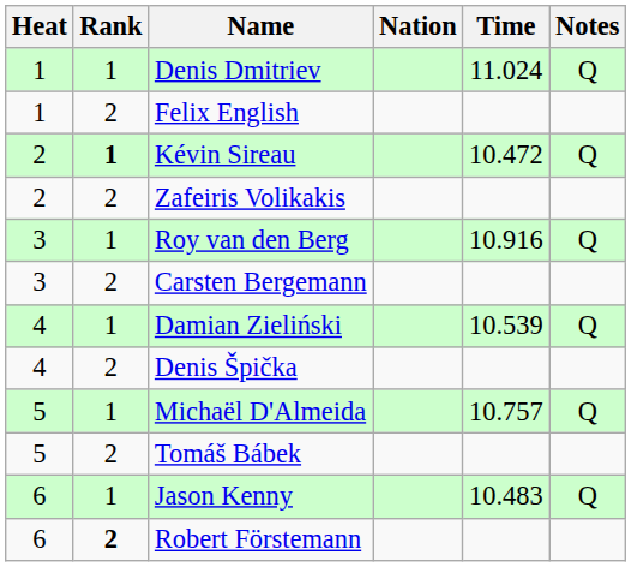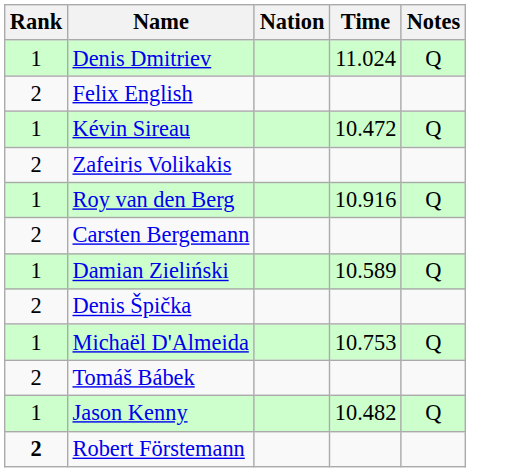- column: Heat | 1 | 1 | 2 | 2 | 3 | 3 | 4 | 4 | 5 | 5 | 6 | 6
Kévin Sireau | Rank: bold -> normal
Damian Zieliński | Time: 10.539 -> 10.589
Michaël D'Almeida | Time: 10.757 -> 10.753
Jason Kenny | Time: 10.483 -> 10.482
